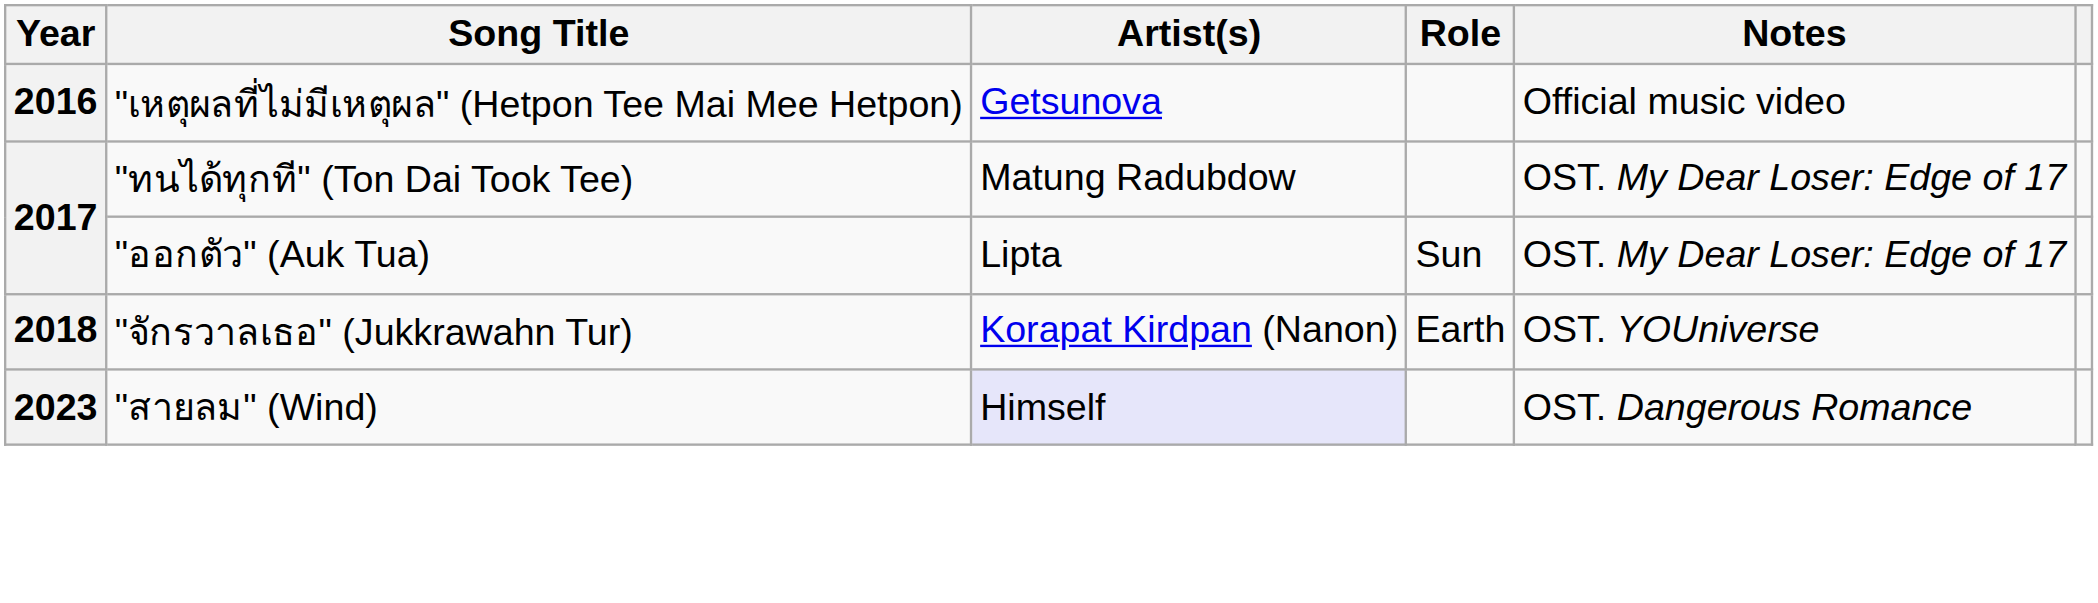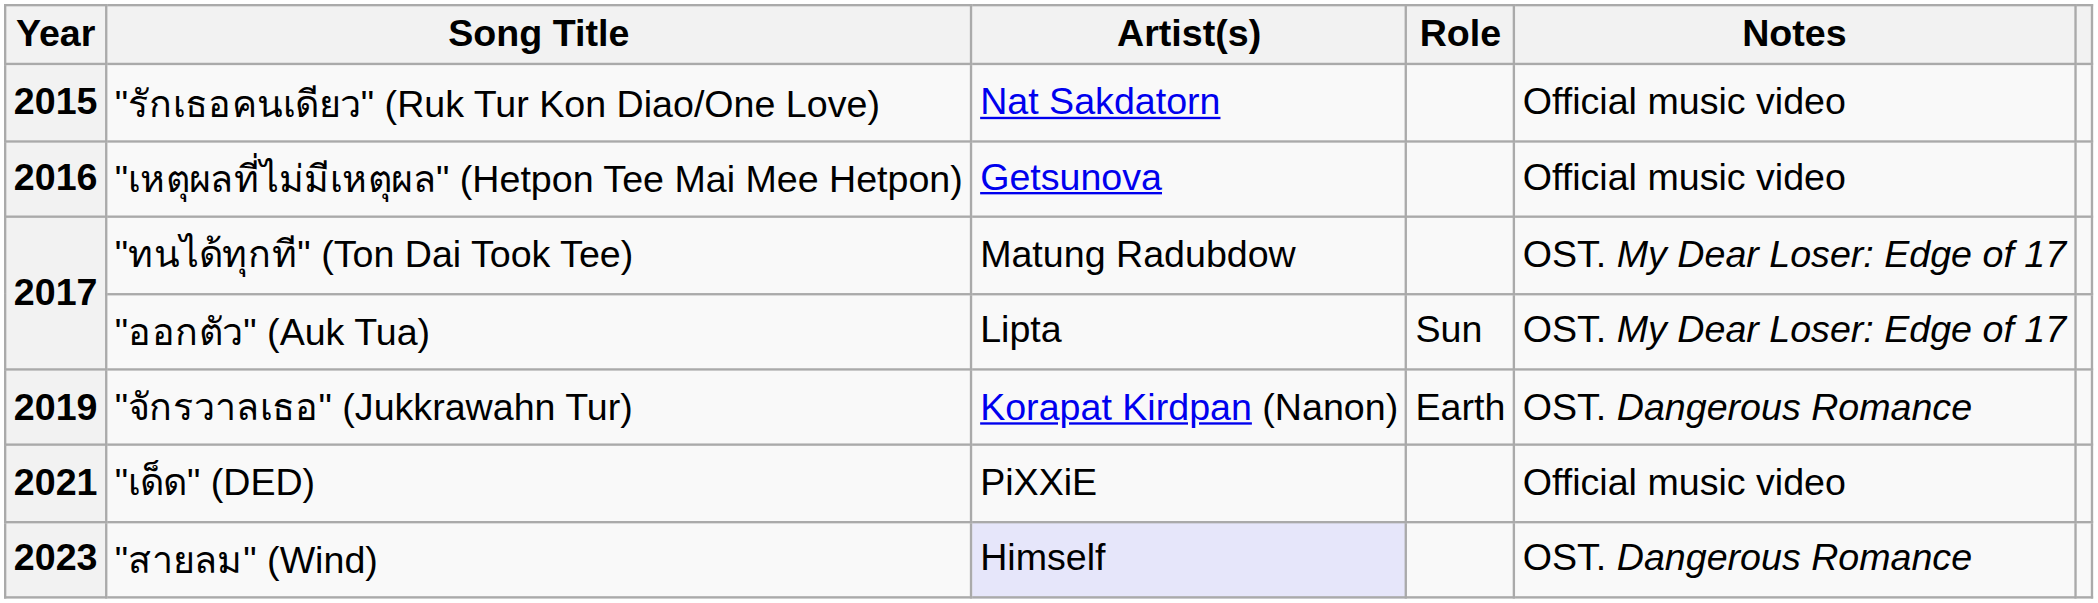+ row: 2015 | "รักเธอคนเดียว" (Ruk Tur Kon Diao/One Love) | Nat Sakdatorn | Official music video
"จักรวาลเธอ" (Jukkrawahn Tur) | Year: 2018 -> 2019
"จักรวาลเธอ" (Jukkrawahn Tur) | Notes: OST. YOUniverse -> OST. Dangerous Romance
+ row: 2021 | "เด็ด" (DED) | PiXXiE | Official music video
